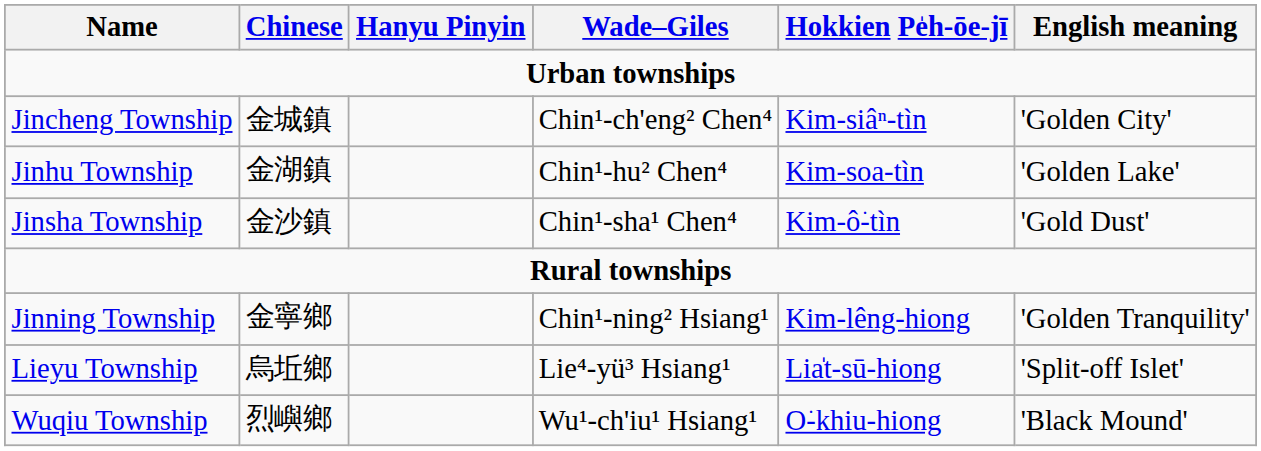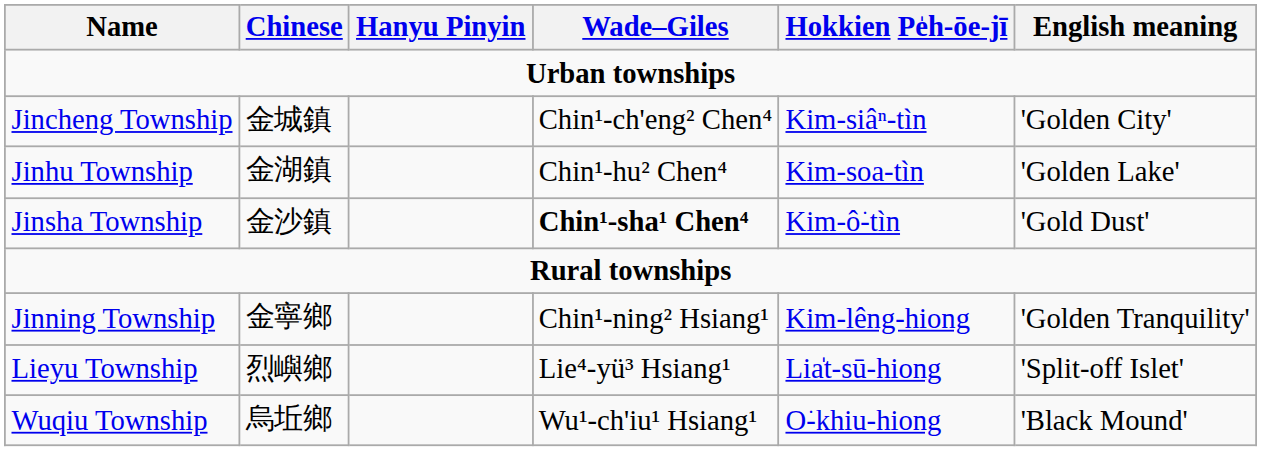Jinsha Township | Wade–Giles: normal -> bold
Lieyu Township | Chinese: 烏坵鄉 -> 烈嶼鄉
Wuqiu Township | Chinese: 烈嶼鄉 -> 烏坵鄉
